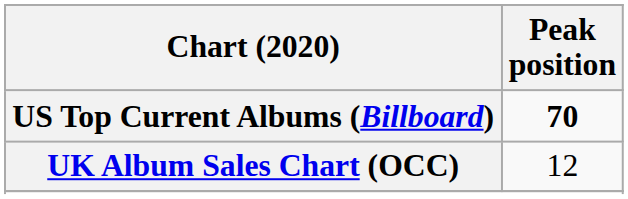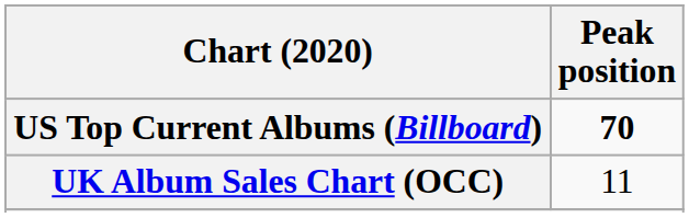UK Album Sales Chart (OCC) | Peak position: 12 -> 11
